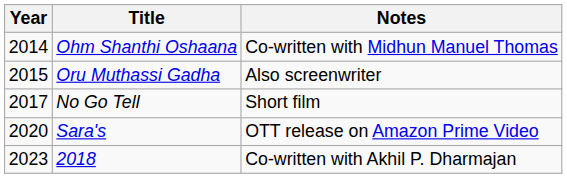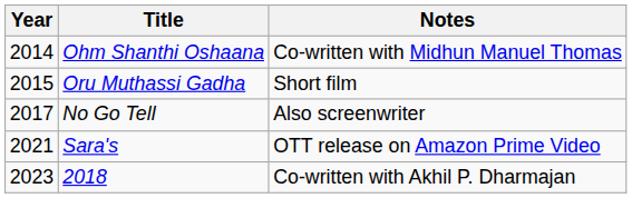Oru Muthassi Gadha | Notes: Also screenwriter -> Short film
No Go Tell | Notes: Short film -> Also screenwriter
Sara's | Year: 2020 -> 2021
